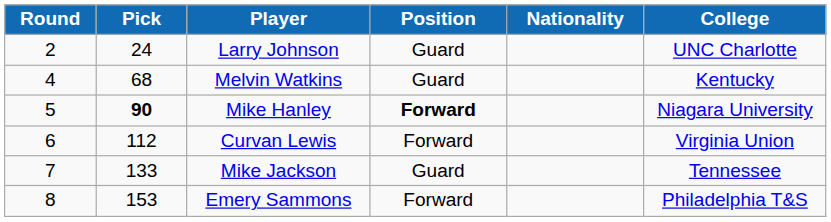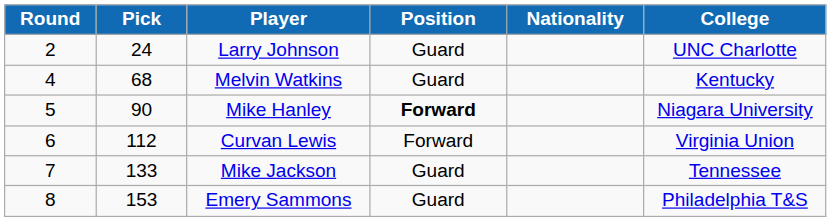Mike Hanley | Pick: bold -> normal
Emery Sammons | Position: Forward -> Guard
